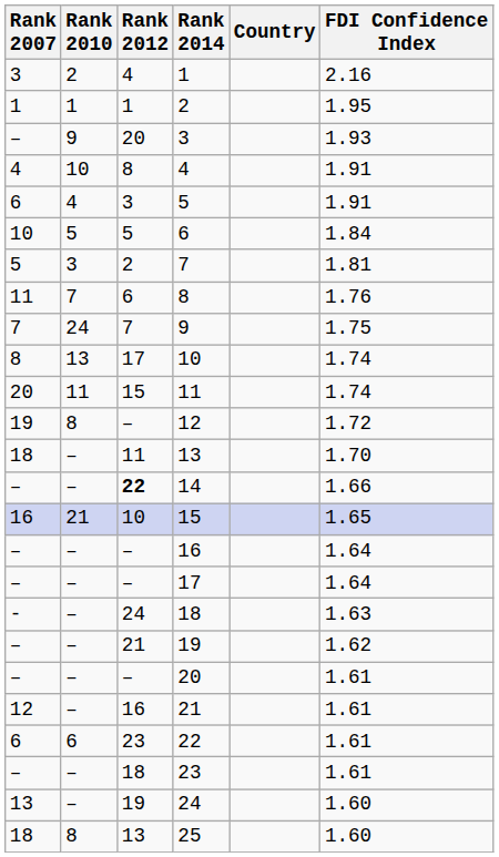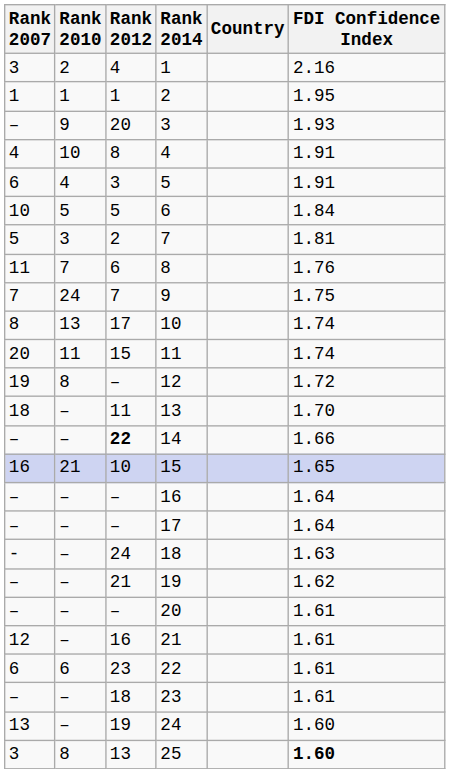25 | Rank 2007: 18 -> 3
25 | FDI Confidence Index: normal -> bold
